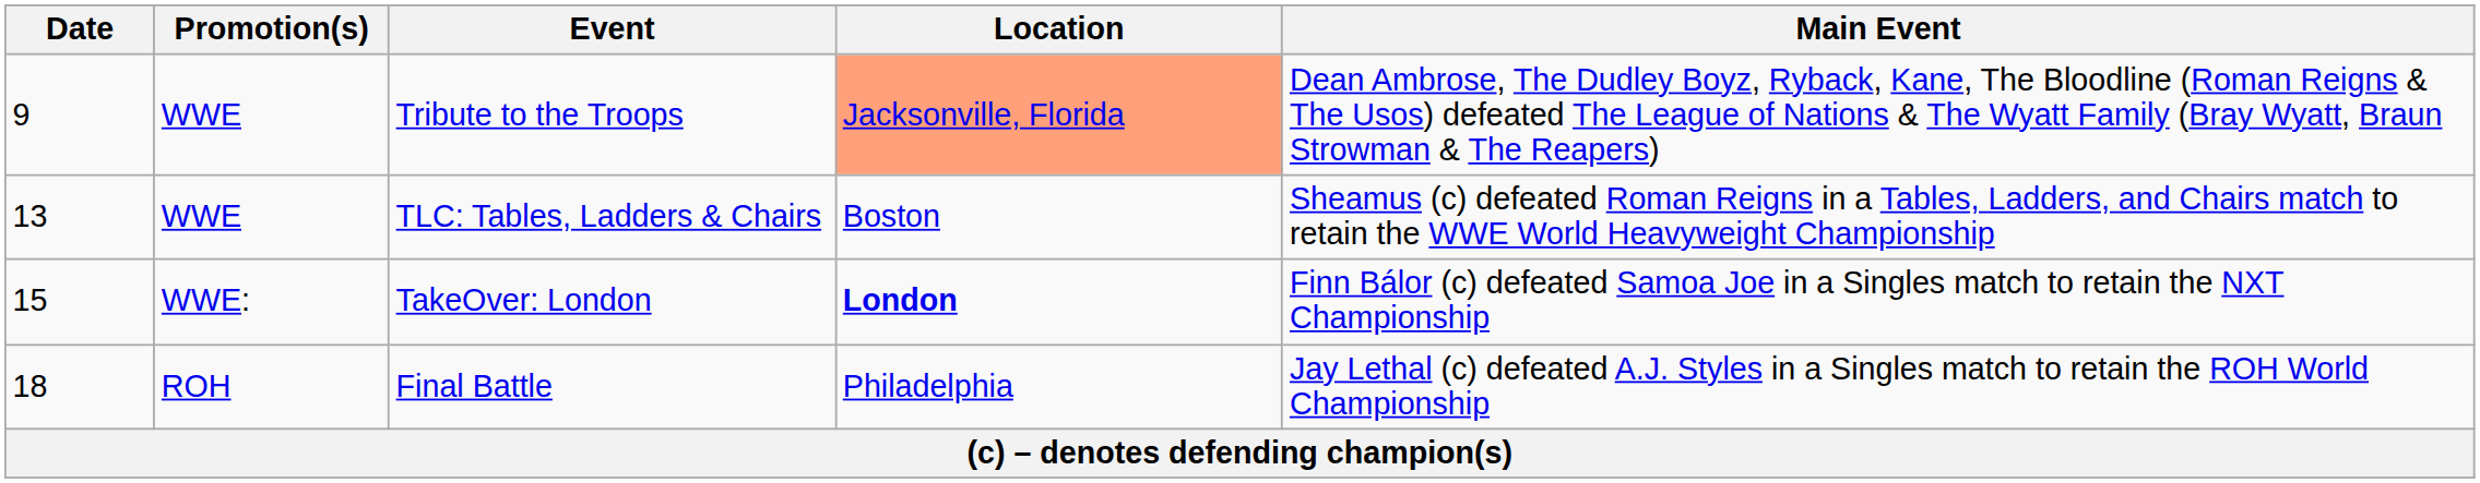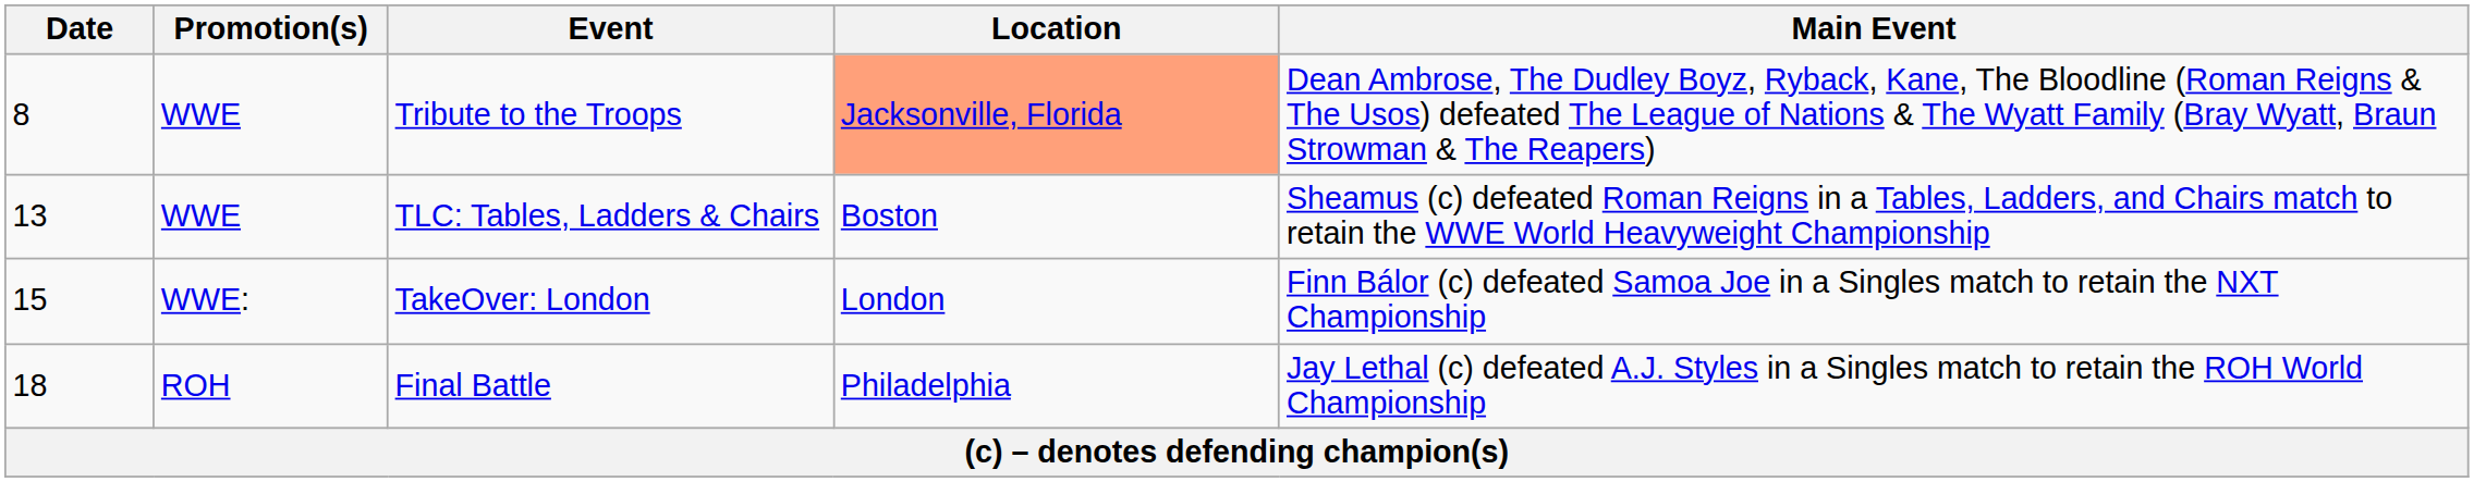Tribute to the Troops | Date: 9 -> 8
TakeOver: London | Location: bold -> normal
